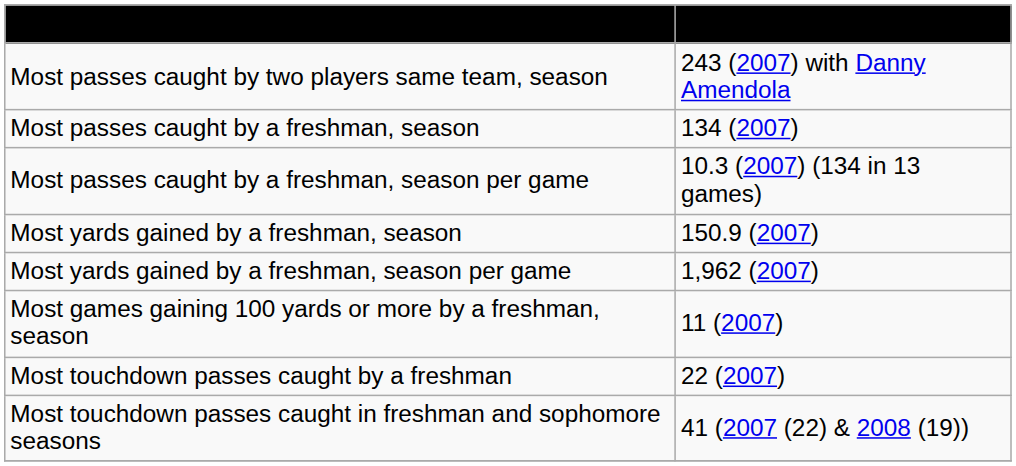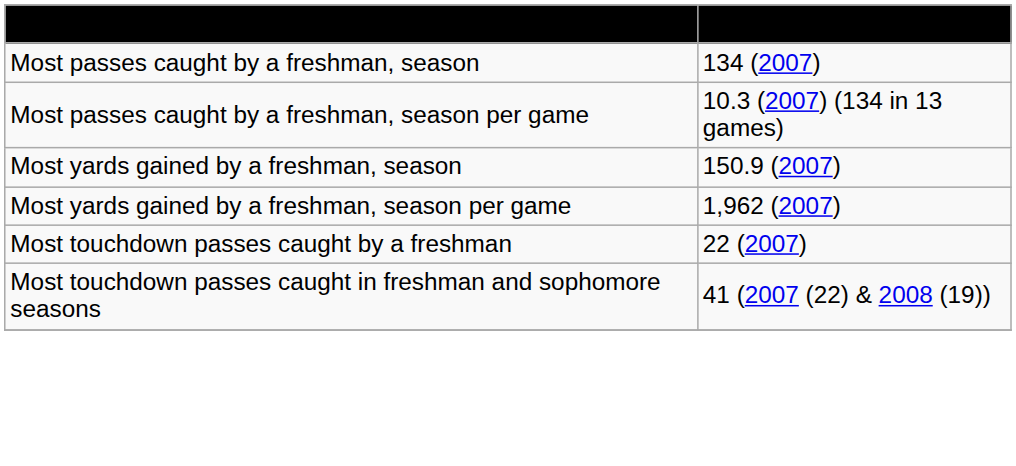- row: Most passes caught by two players same team, season | 243 (2007) with Danny Amendola
- row: Most games gaining 100 yards or more by a freshman, season | 11 (2007)
